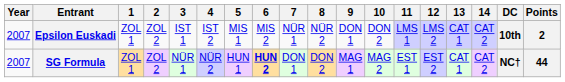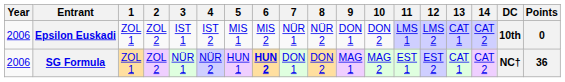Epsilon Euskadi | Year: 2007 -> 2006
Epsilon Euskadi | Points: 2 -> 0
SG Formula | Year: 2007 -> 2006
SG Formula | Points: 44 -> 36
